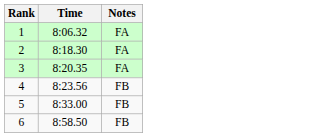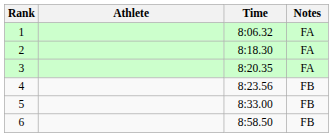+ column: Athlete
